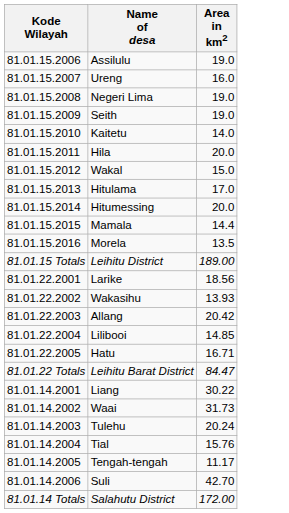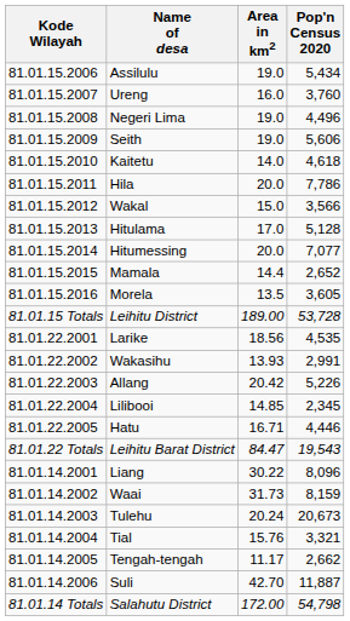+ column: Pop'n Census 2020 | 5,434 | 3,760 | 4,496 | 5,606 | 4,618 | 7,786 | 3,566 | 5,128 | 7,077 | 2,652 | 3,605 | 53,728 | 4,535 | 2,991 | 5,226 | 2,345 | 4,446 | 19,543 | 8,096 | 8,159 | 20,673 | 3,321 | 2,662 | 11,887 | 54,798
